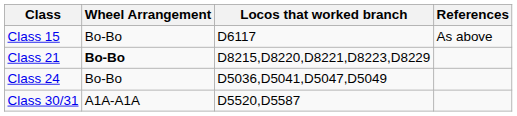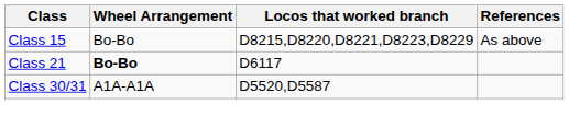Class 15 | Locos that worked branch: D6117 -> D8215,D8220,D8221,D8223,D8229
Class 21 | Locos that worked branch: D8215,D8220,D8221,D8223,D8229 -> D6117
- row: Class 24 | Bo-Bo | D5036,D5041,D5047,D5049
